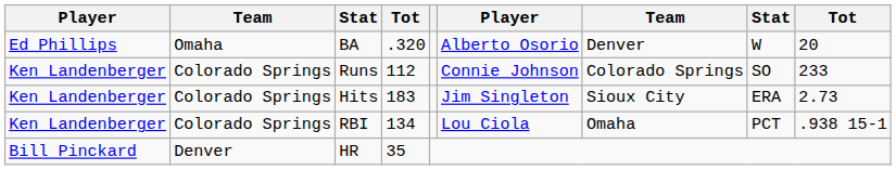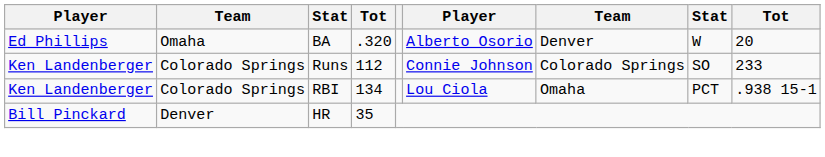- row: Ken Landenberger | Colorado Springs | Hits | 183 | Jim Singleton | Sioux City | ERA | 2.73
